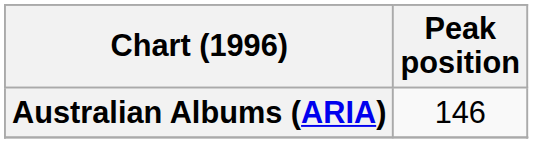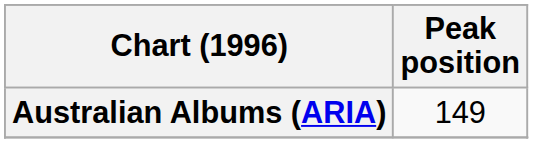Australian Albums (ARIA) | Peak position: 146 -> 149
